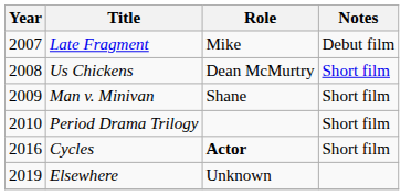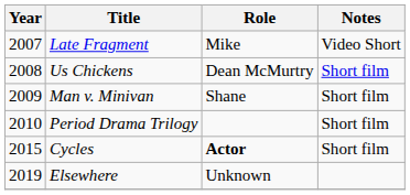Late Fragment | Notes: Debut film -> Video Short
Cycles | Year: 2016 -> 2015
